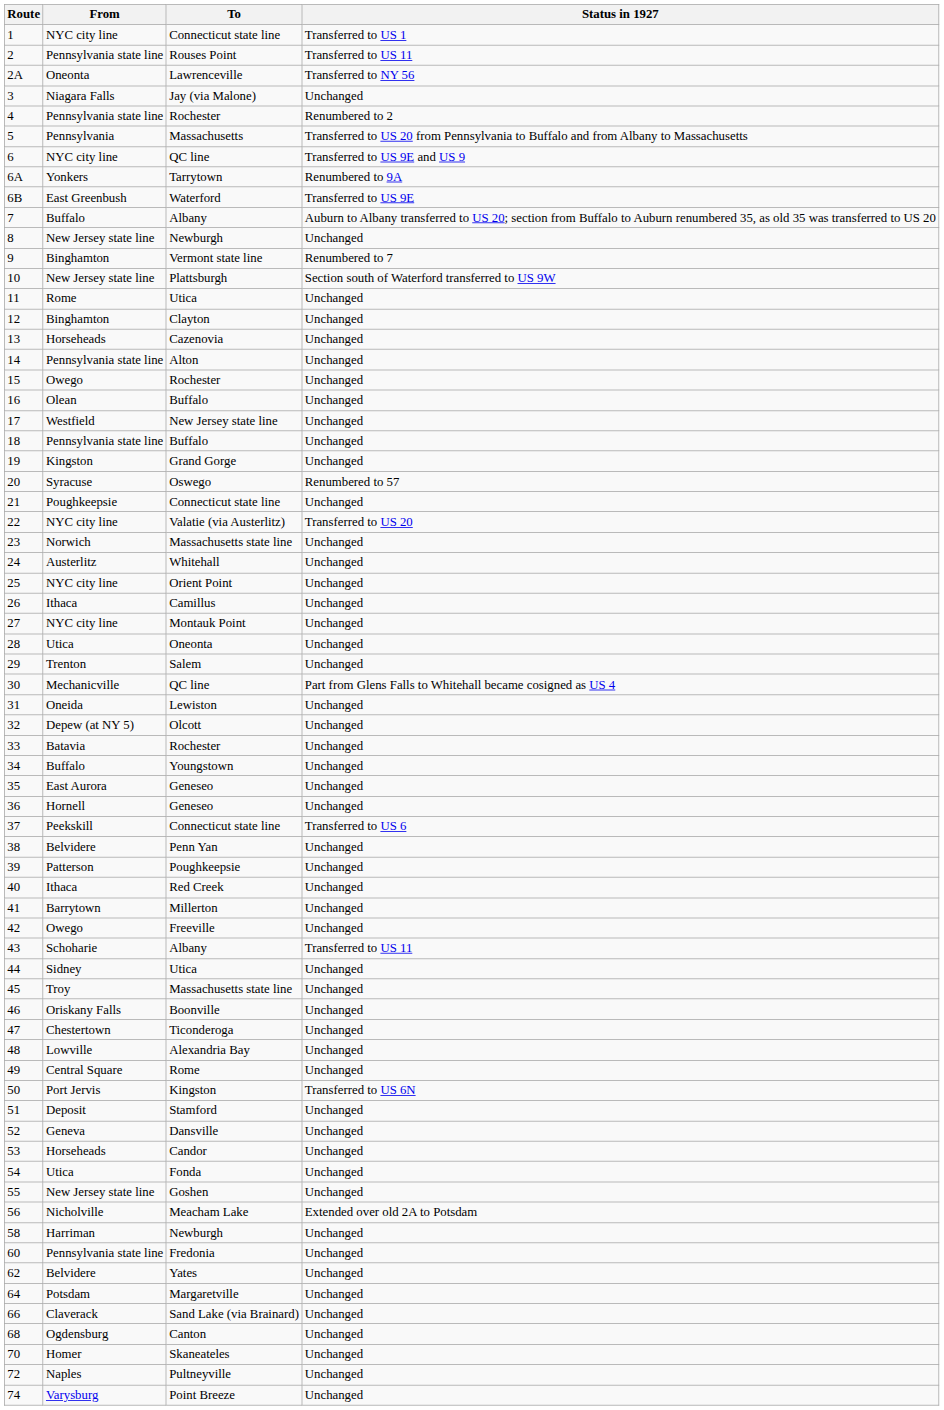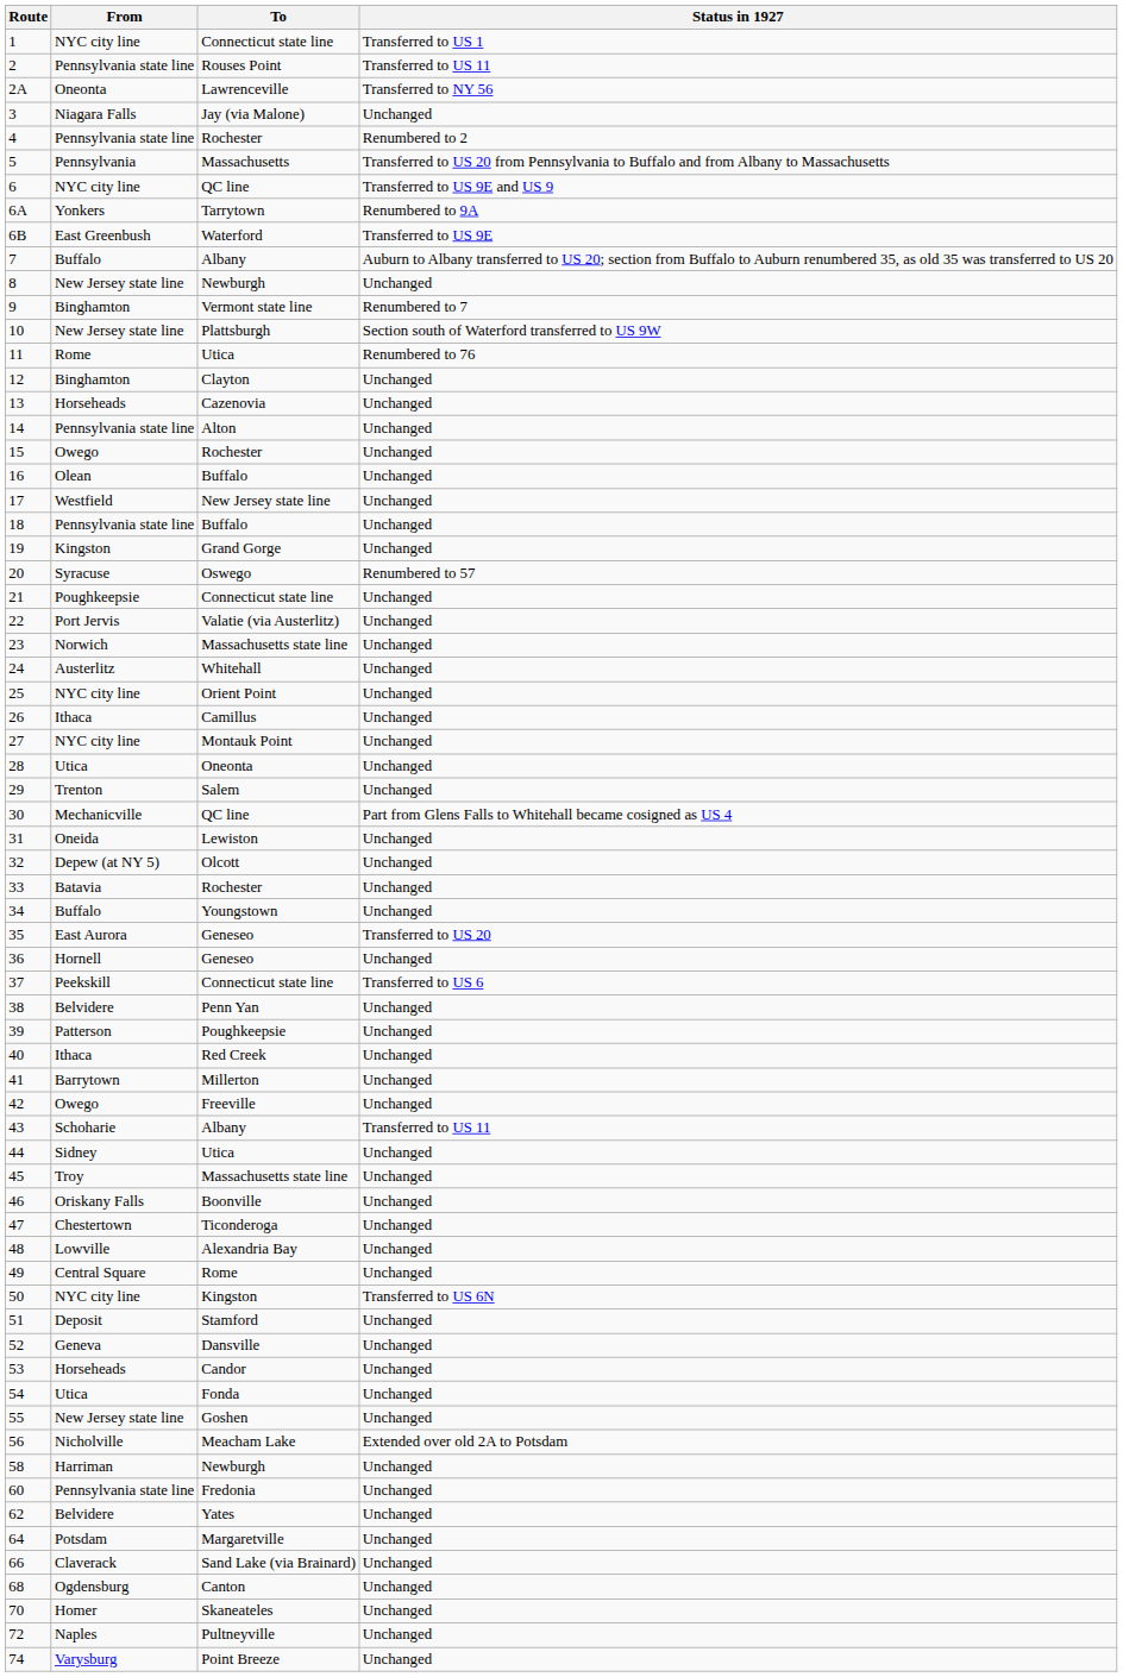11 | Status in 1927: Unchanged -> Renumbered to 76
22 | From: NYC city line -> Port Jervis
22 | Status in 1927: Transferred to US 20 -> Unchanged
35 | Status in 1927: Unchanged -> Transferred to US 20
50 | From: Port Jervis -> NYC city line
